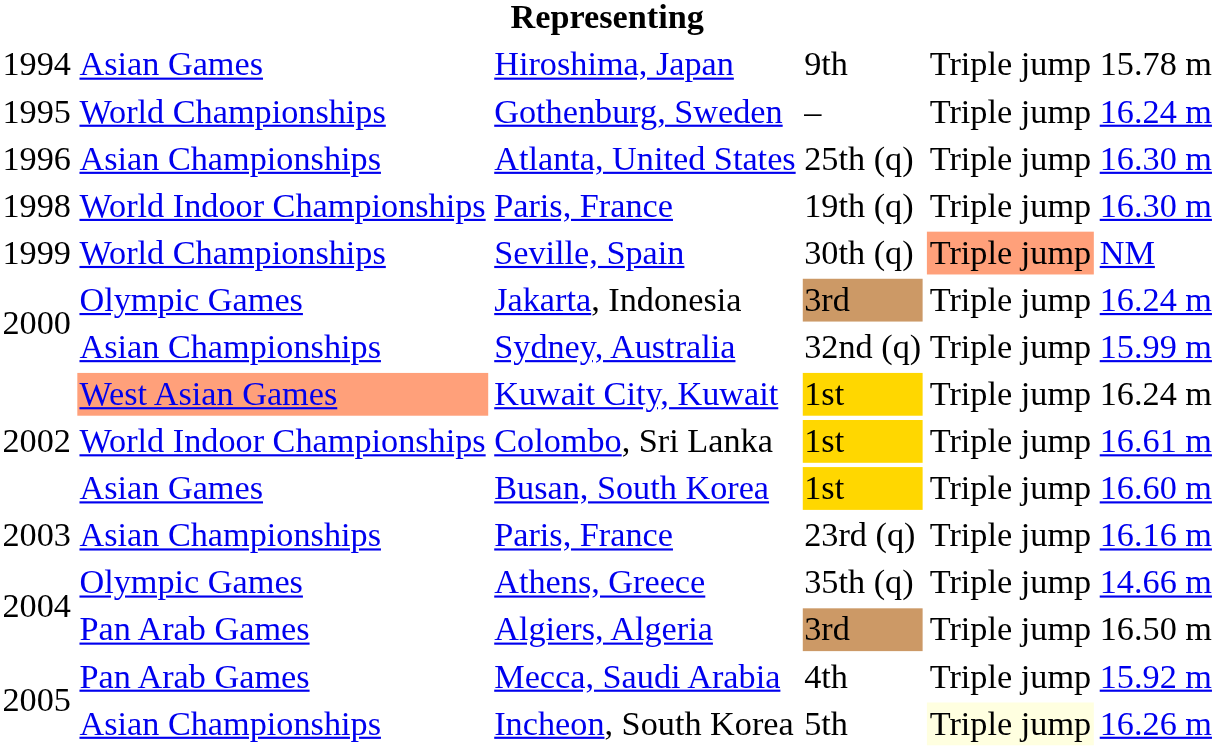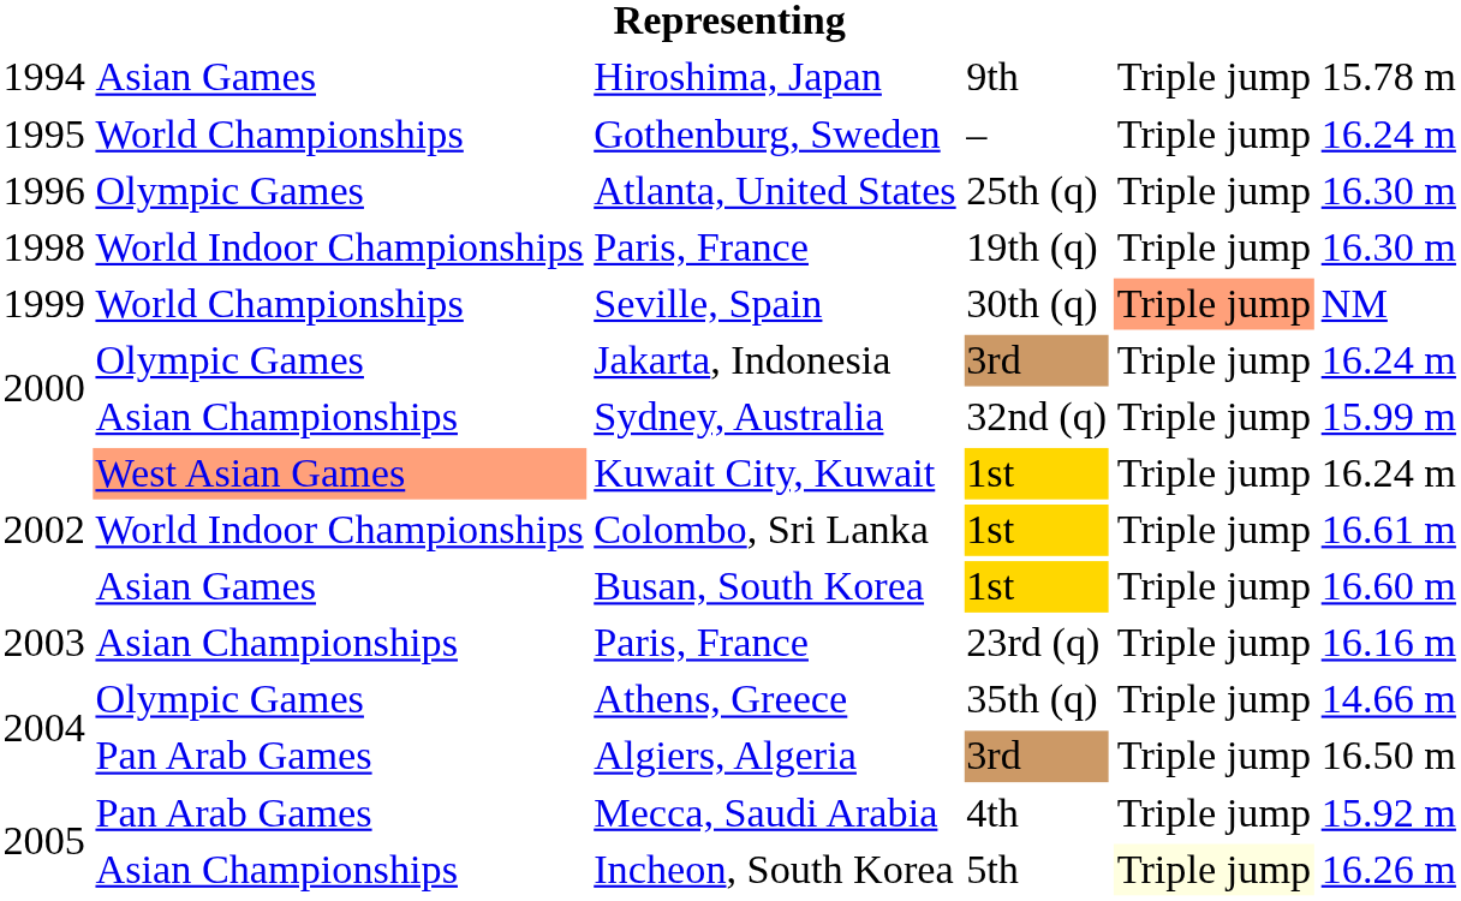Atlanta, United States | column 2: Asian Championships -> Olympic Games
